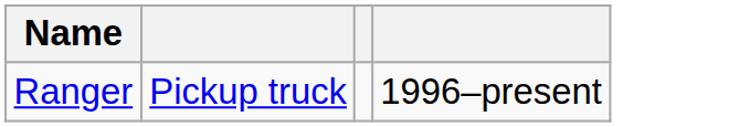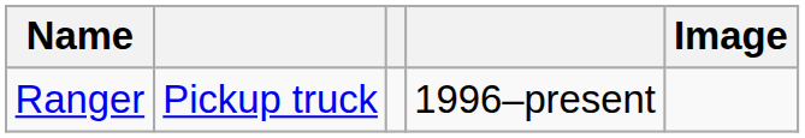+ column: Image
